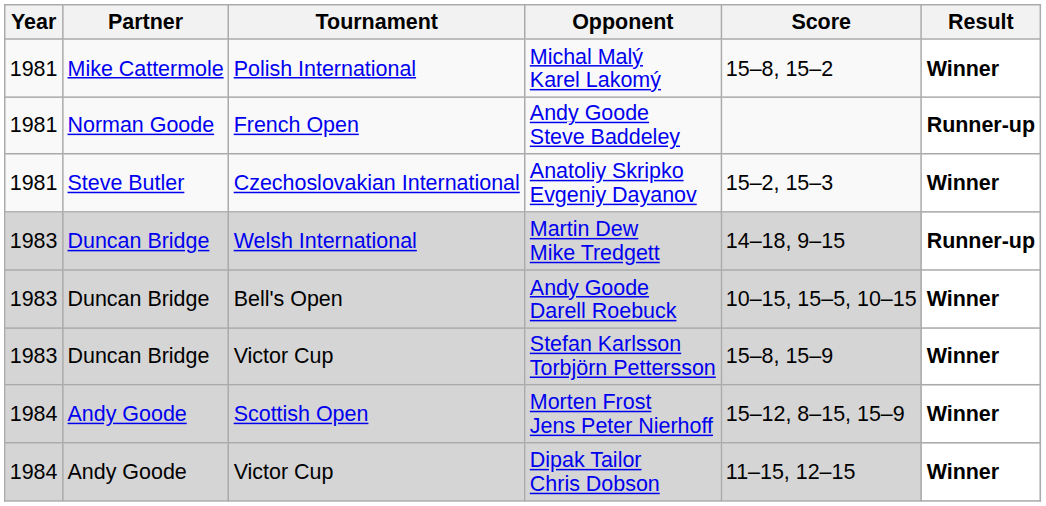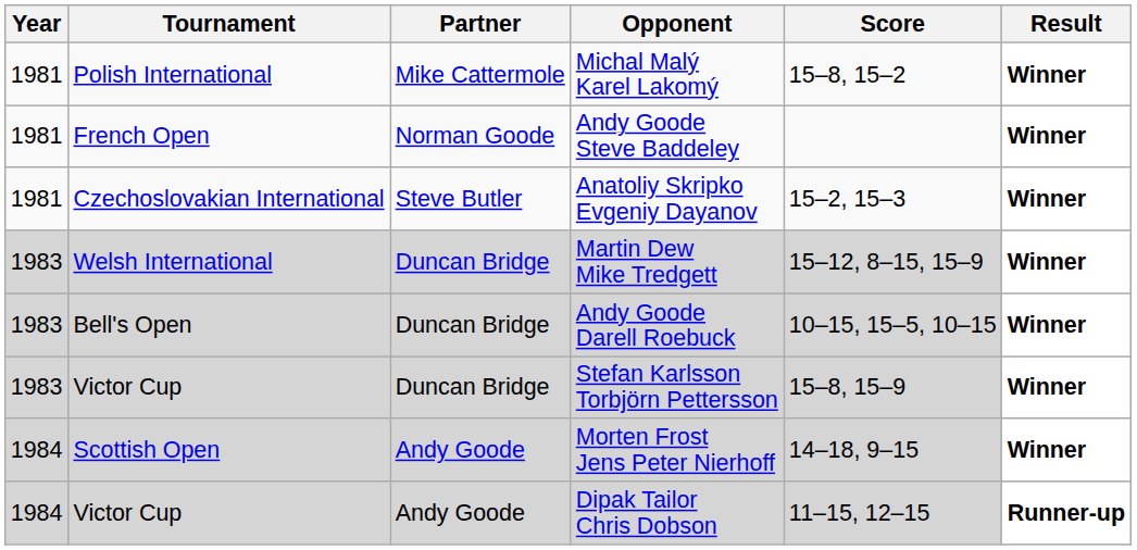columns swapped: Tournament <-> Partner
Andy Goode Steve Baddeley | Result: Runner-up -> Winner
Martin Dew Mike Tredgett | Score: 14–18, 9–15 -> 15–12, 8–15, 15–9
Martin Dew Mike Tredgett | Result: Runner-up -> Winner
Morten Frost Jens Peter Nierhoff | Score: 15–12, 8–15, 15–9 -> 14–18, 9–15
Dipak Tailor Chris Dobson | Result: Winner -> Runner-up
